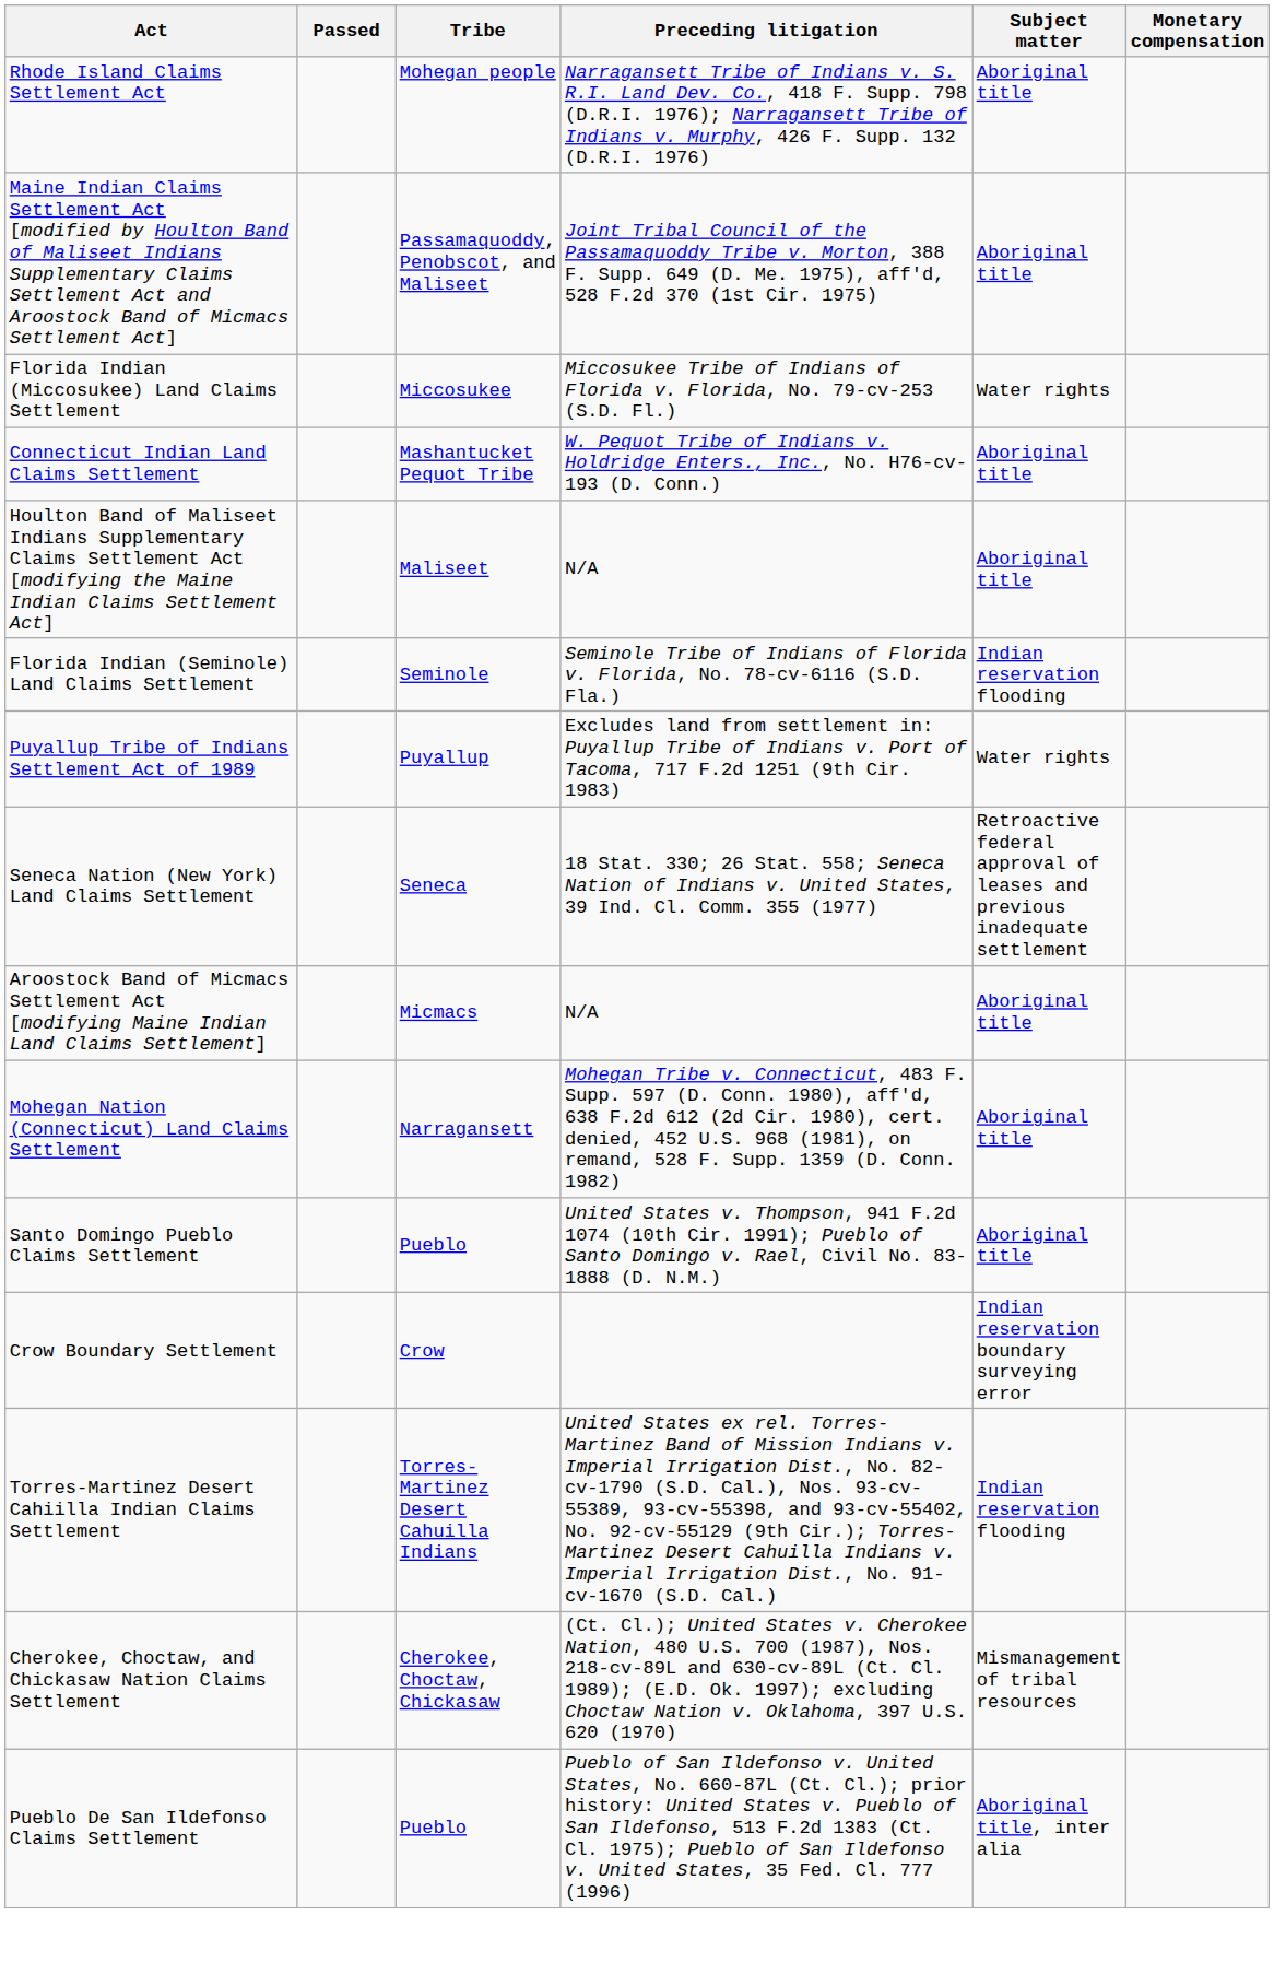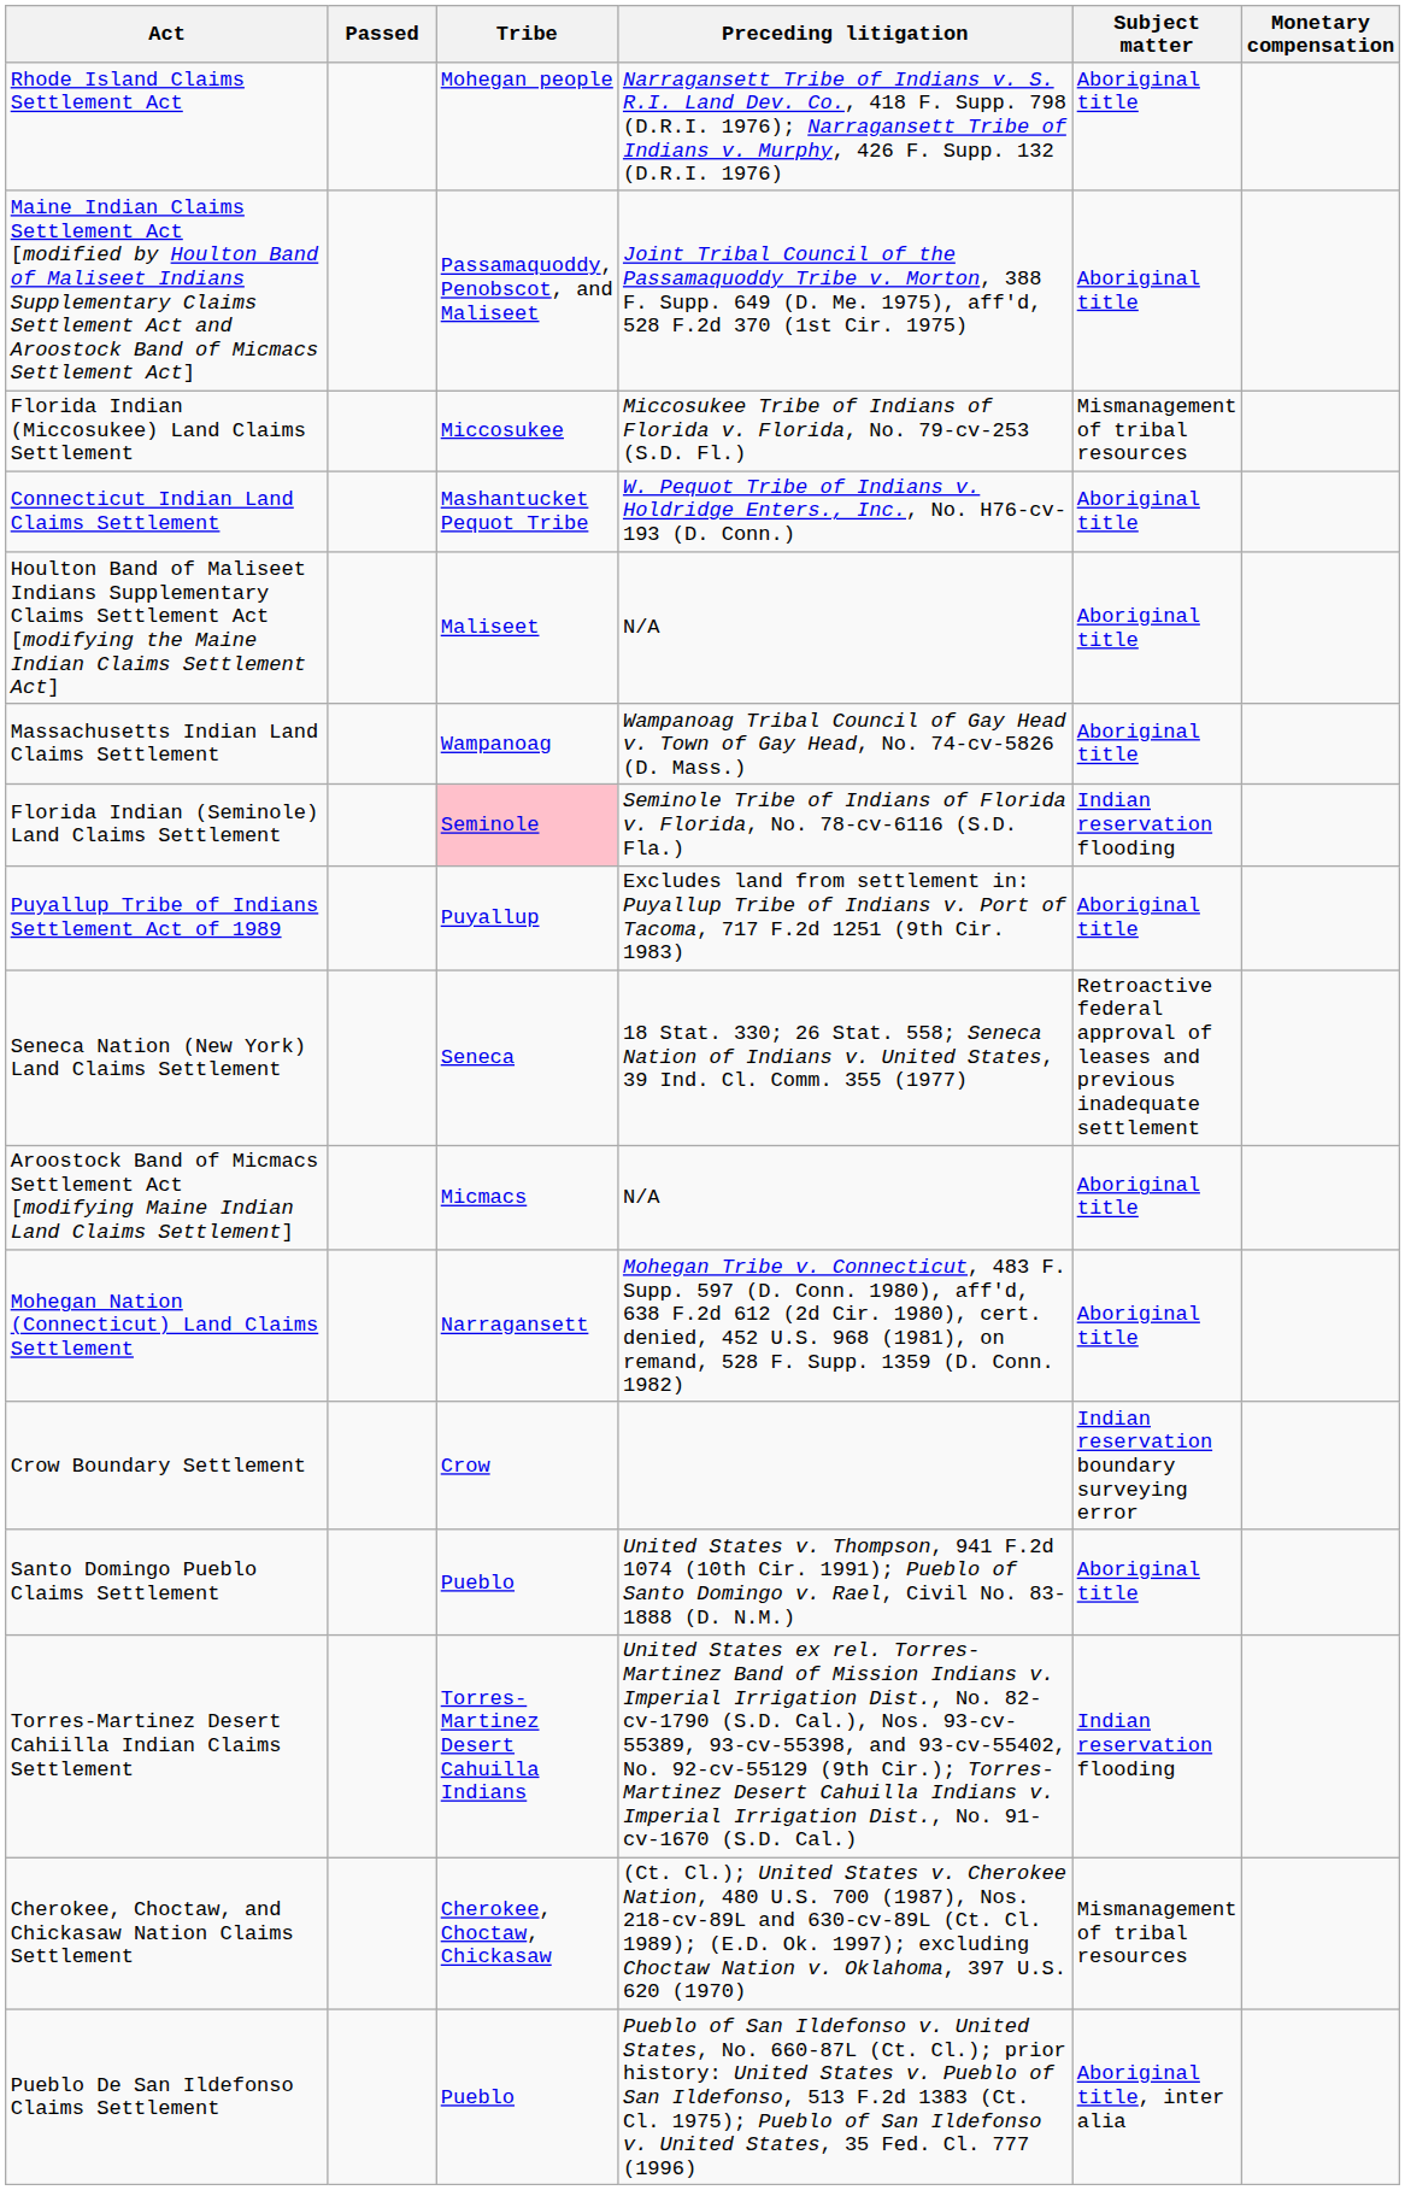Florida Indian (Miccosukee) Land Claims Settlement | Subject matter: Water rights -> Mismanagement of tribal resources
+ row: Massachusetts Indian Land Claims Settlement | Wampanoag | Wampanoag Tribal Council of Gay Head v. Town of Gay Head, No. 74-cv-5826 (D. Mass.) | Aboriginal title
Florida Indian (Seminole) Land Claims Settlement | Tribe: no background -> pink background
Puyallup Tribe of Indians Settlement Act of 1989 | Subject matter: Water rights -> Aboriginal title
rows swapped: Crow Boundary Settlement <-> Santo Domingo Pueblo Claims Settlement
